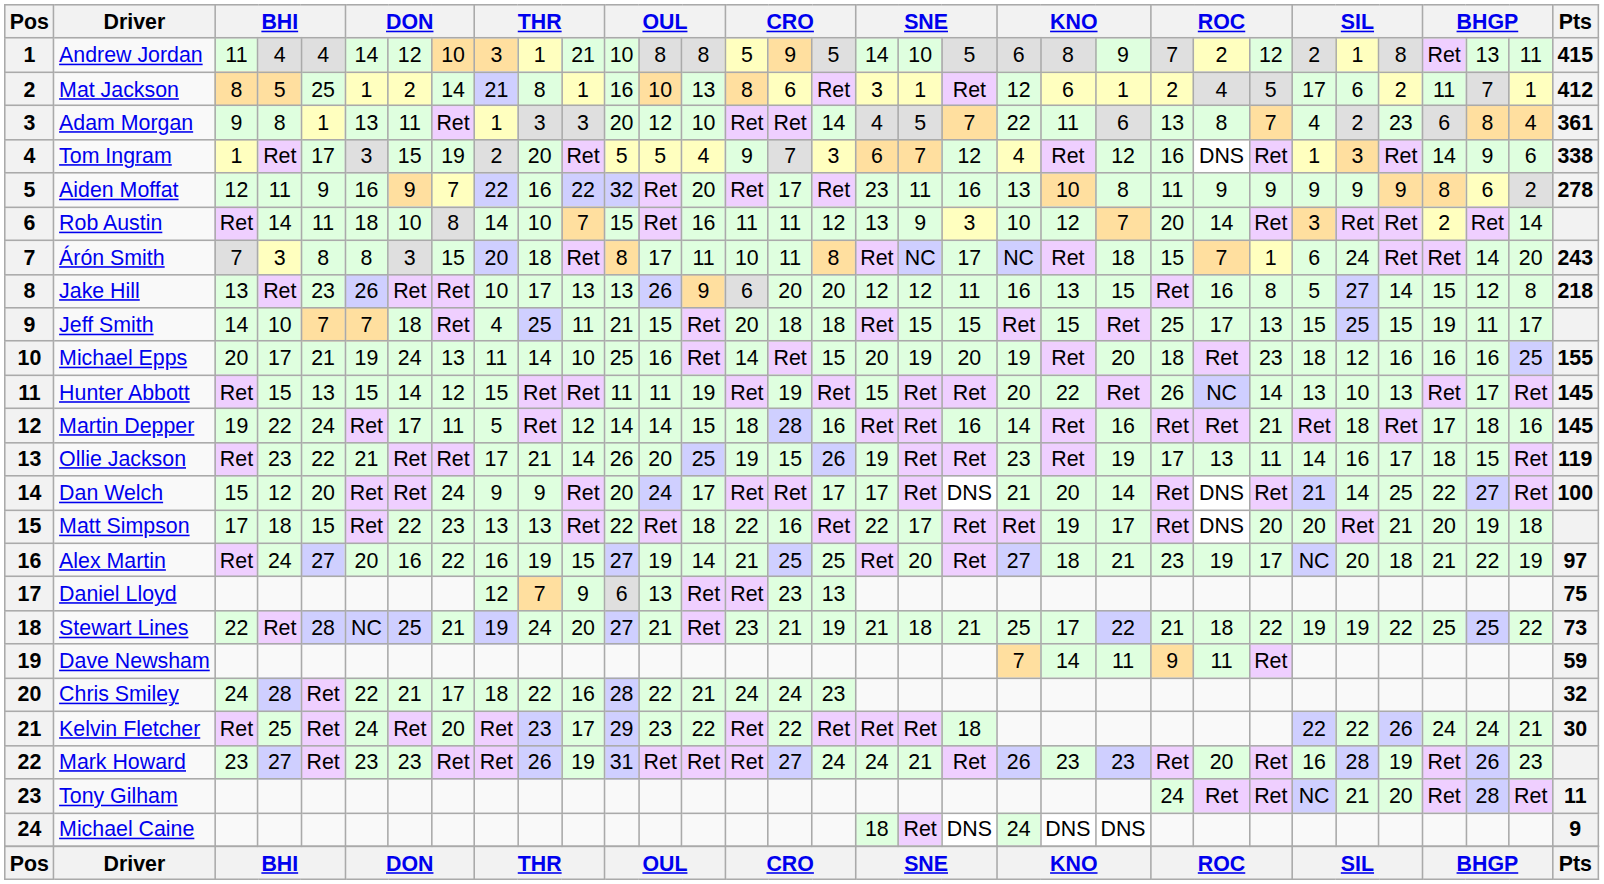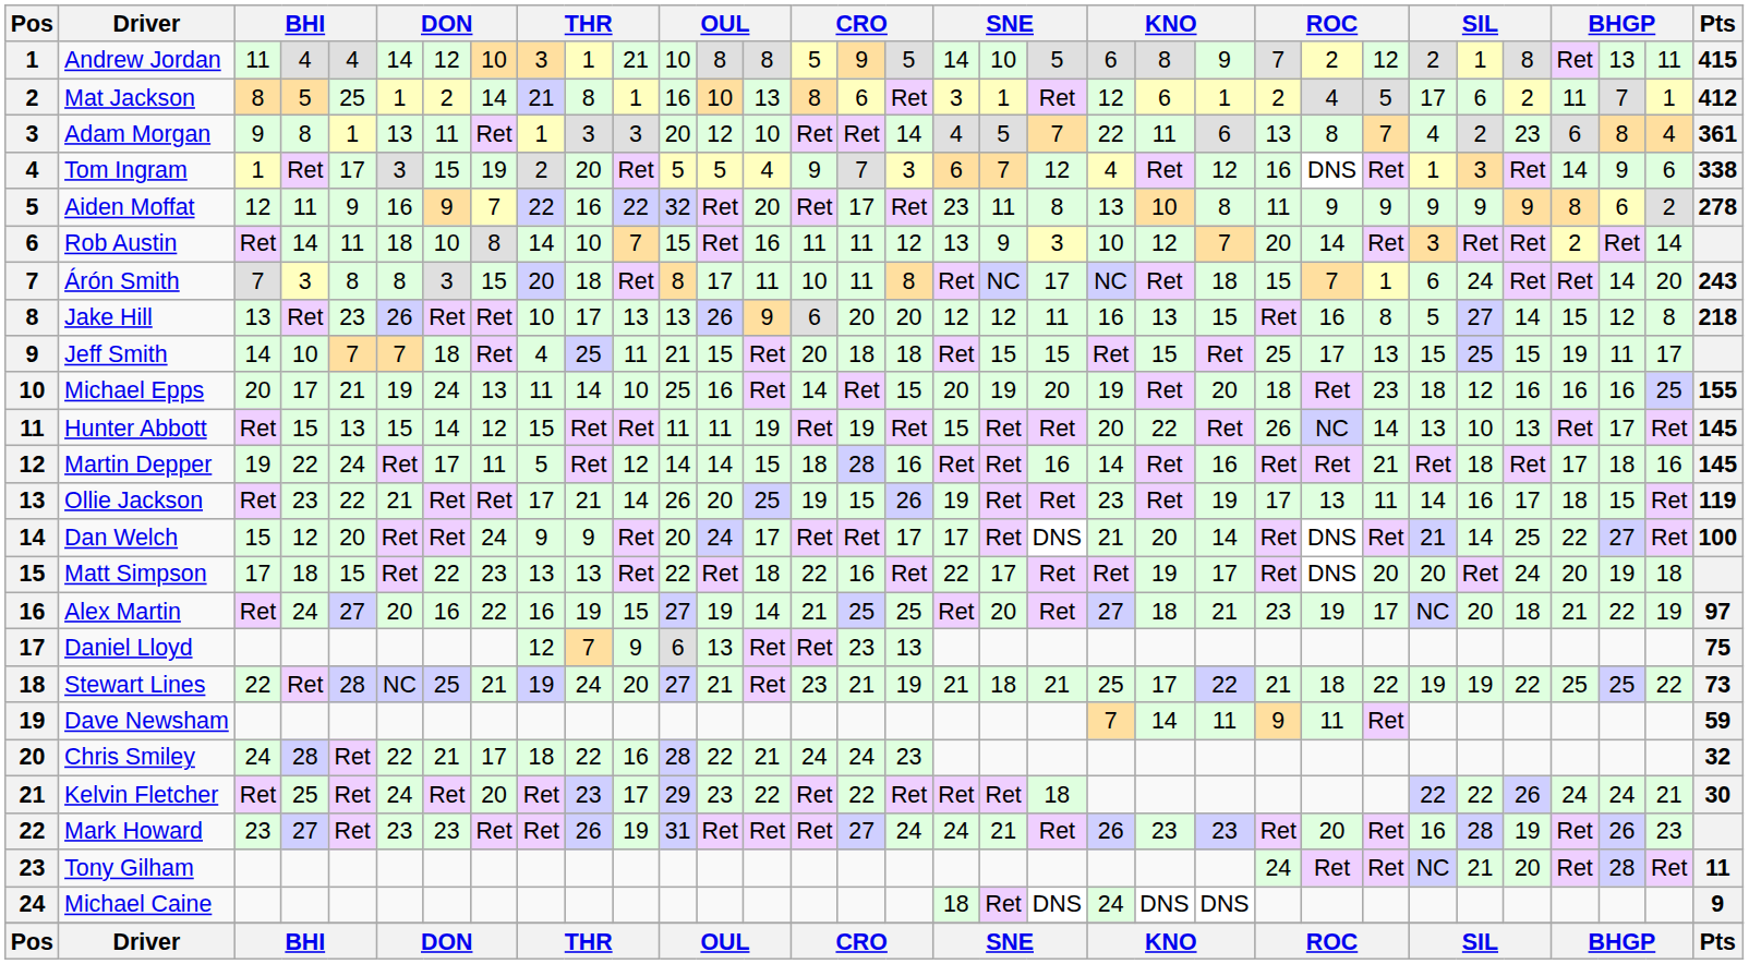Aiden Moffat | column 20: 16 -> 8
Matt Simpson | column 29: 21 -> 24
